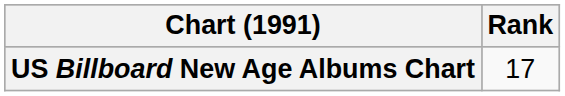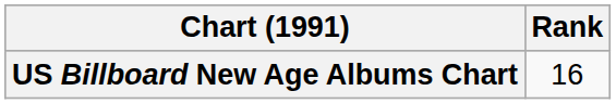US Billboard New Age Albums Chart | Rank: 17 -> 16
